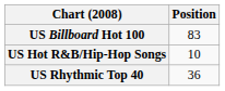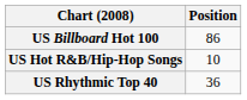US Billboard Hot 100 | Position: 83 -> 86
